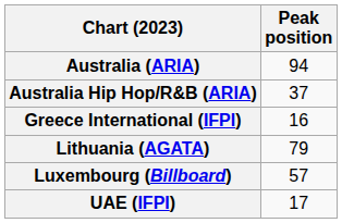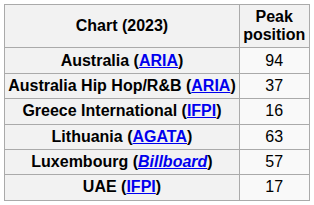Lithuania (AGATA) | Peak position: 79 -> 63
